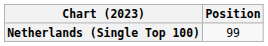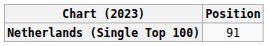Netherlands (Single Top 100) | Position: 99 -> 91
